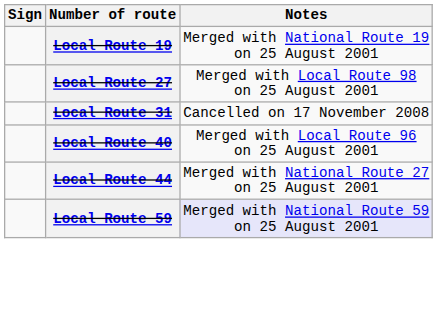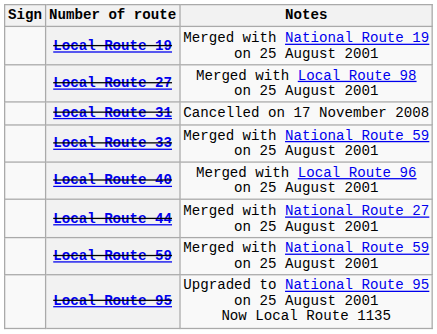+ row: Local Route 33 | Merged with National Route 59 on 25 August 2001
Local Route 59 | Notes: lavender background -> no background
+ row: Local Route 95 | Upgraded to National Route 95 on 25 August 2001 Now Local Route 1135
